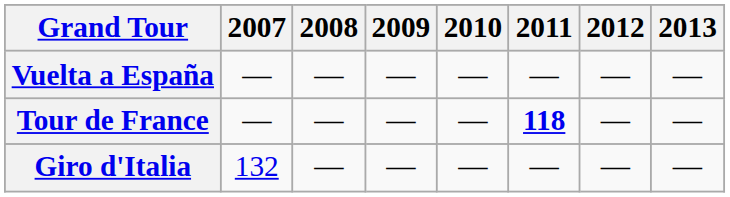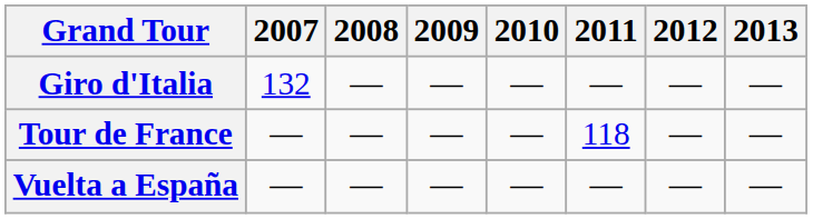rows swapped: Giro d'Italia <-> Vuelta a España
Tour de France | 2011: bold -> normal
